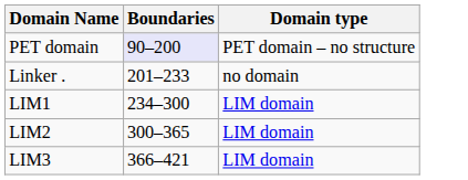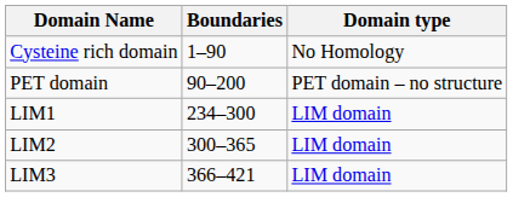+ row: Cysteine rich domain | 1–90 | No Homology
PET domain | Boundaries: lavender background -> no background
- row: Linker . | 201–233 | no domain
